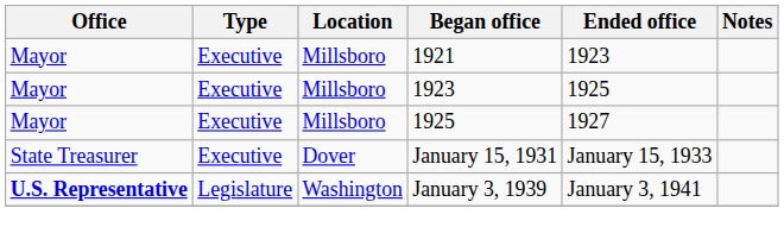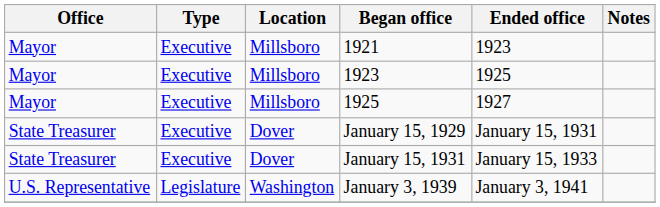+ row: State Treasurer | Executive | Dover | January 15, 1929 | January 15, 1931
January 3, 1939 | Office: bold -> normal
